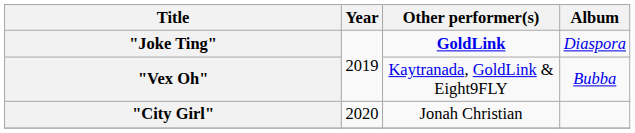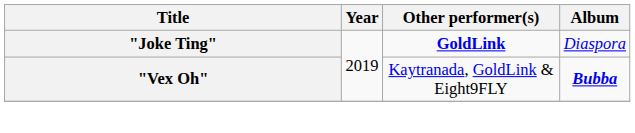"Vex Oh" | Album: normal -> bold
- row: "City Girl" | 2020 | Jonah Christian
